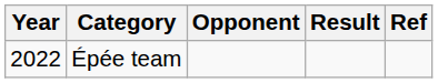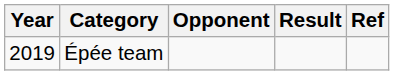Épée team | Year: 2022 -> 2019
